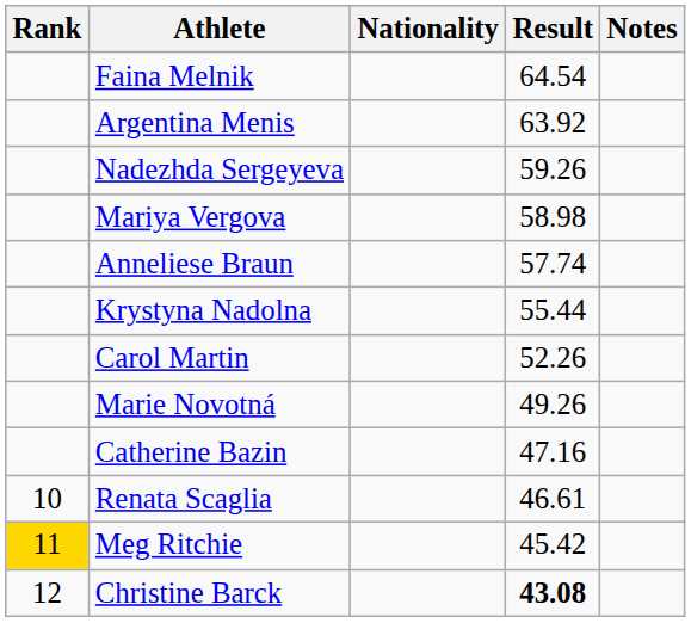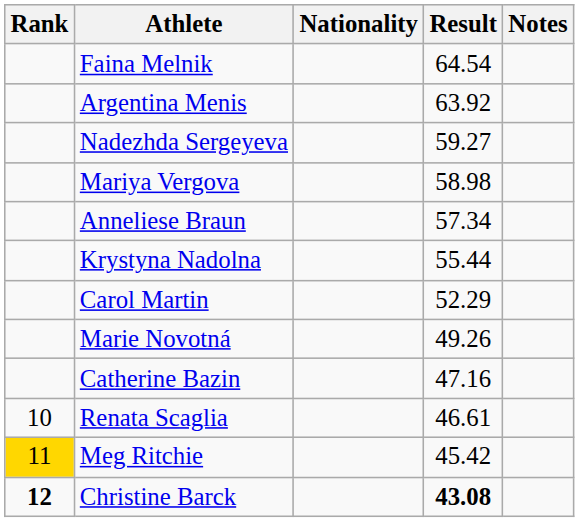Nadezhda Sergeyeva | Result: 59.26 -> 59.27
Anneliese Braun | Result: 57.74 -> 57.34
Carol Martin | Result: 52.26 -> 52.29
Christine Barck | Rank: normal -> bold
